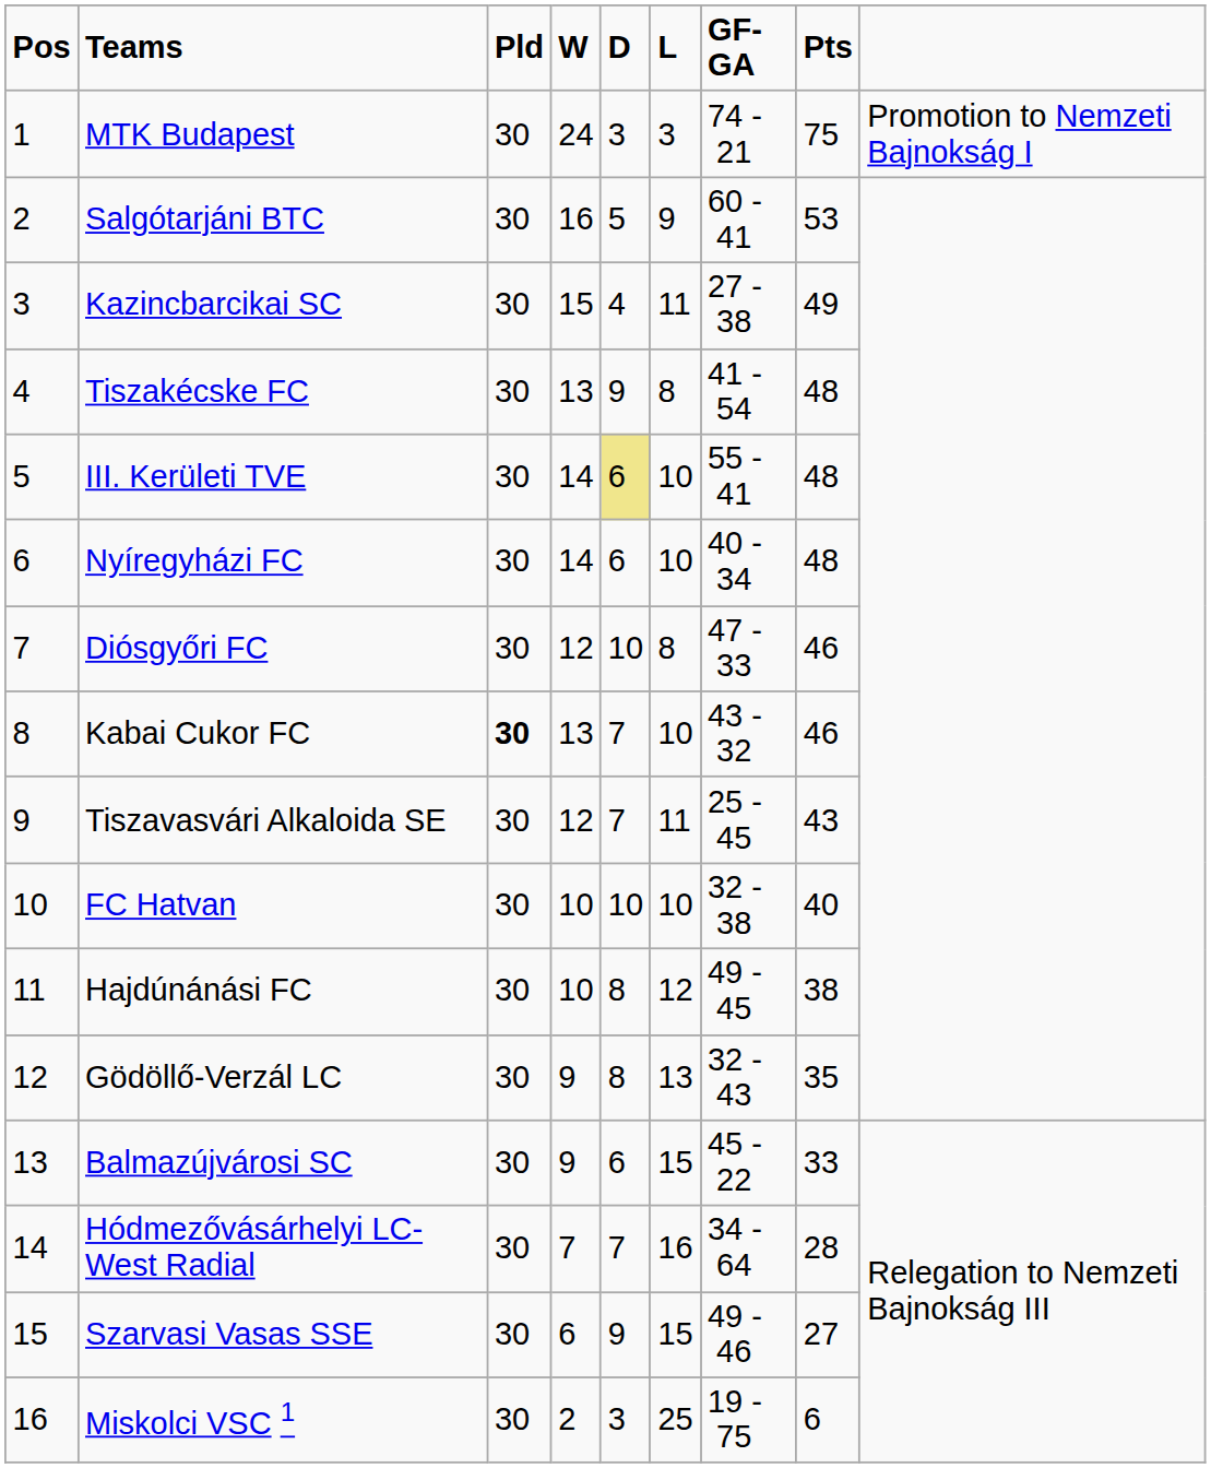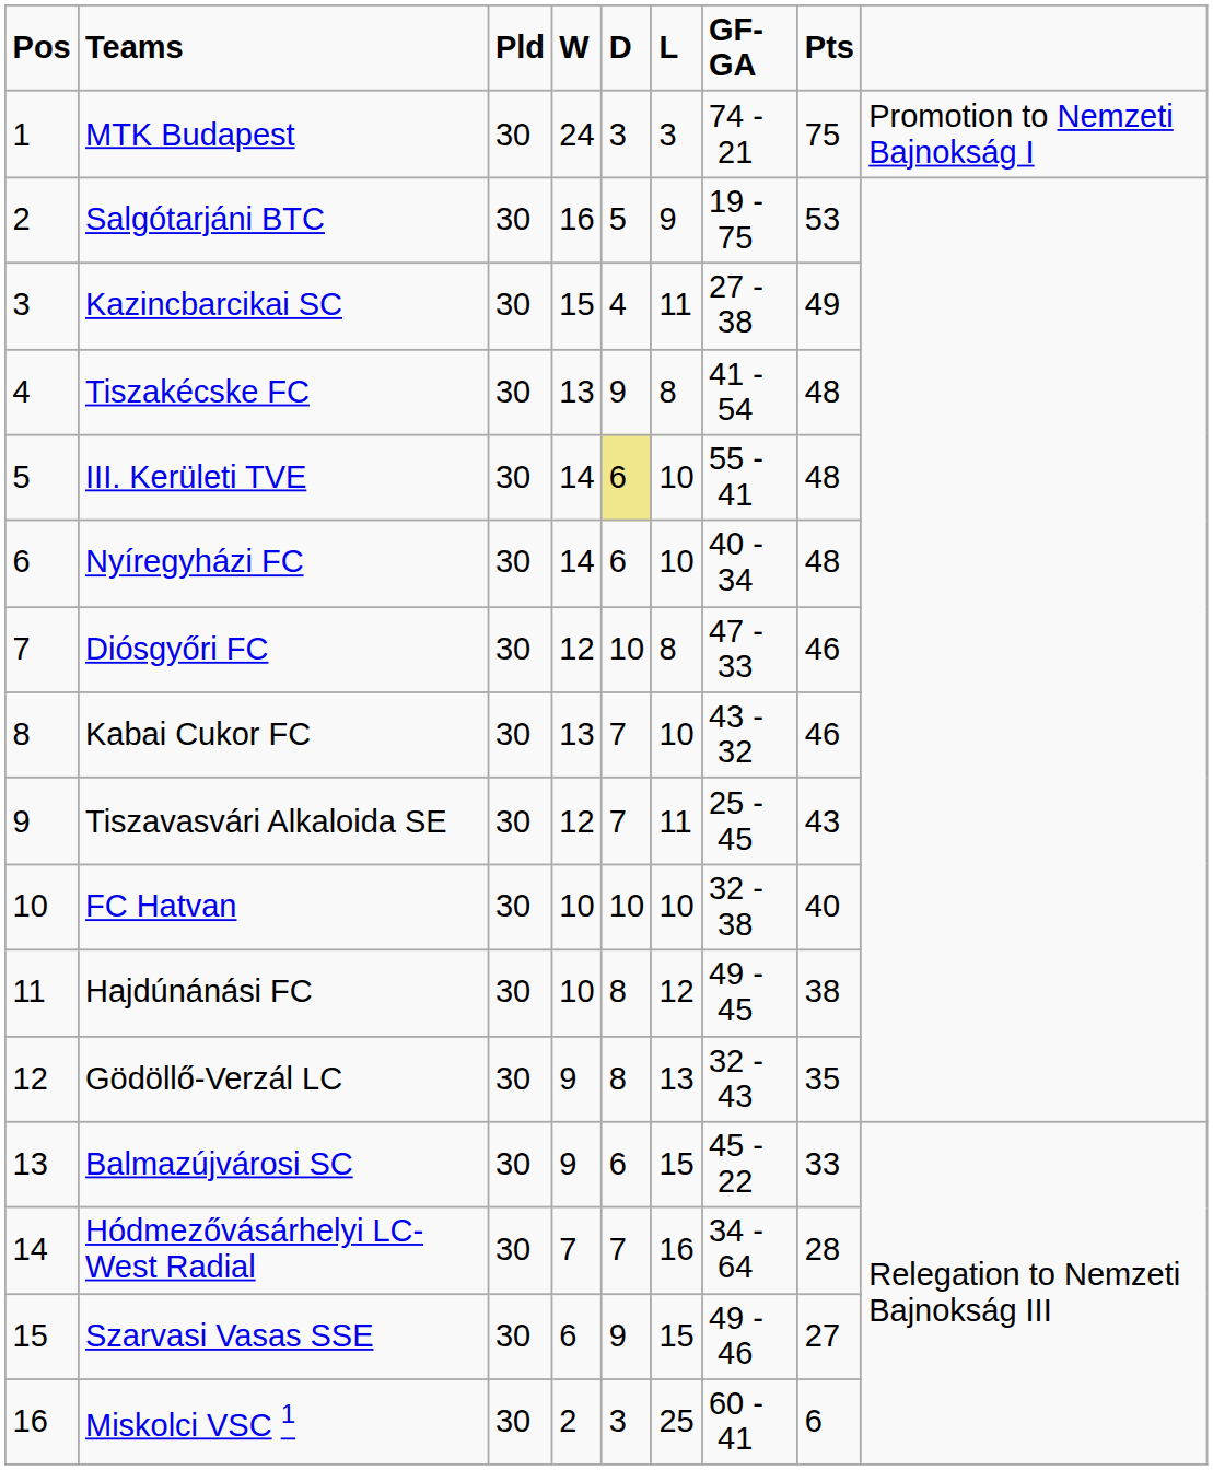Salgótarjáni BTC | GF-GA: 60 - 41 -> 19 - 75
Kabai Cukor FC | Pld: bold -> normal
Miskolci VSC 1 | GF-GA: 19 - 75 -> 60 - 41
